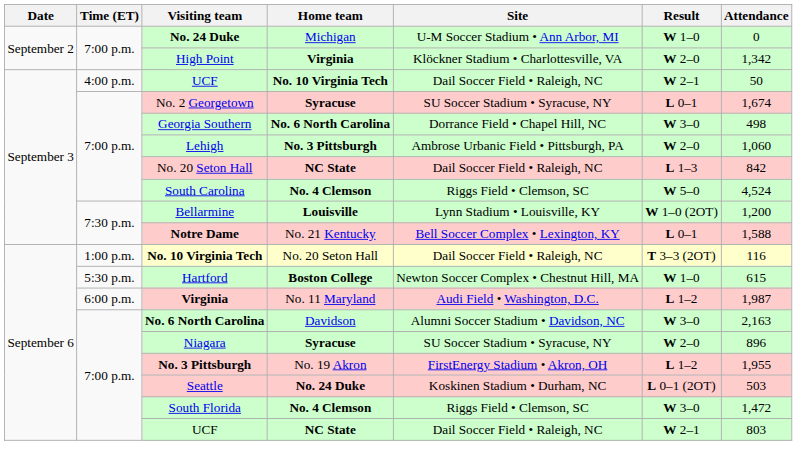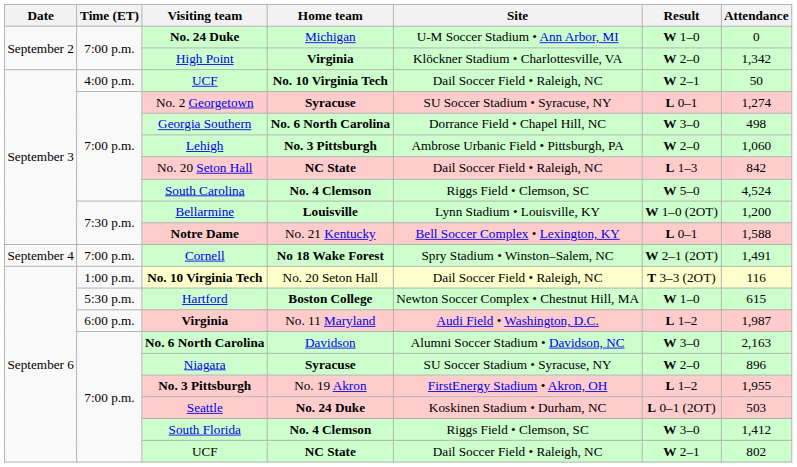No. 2 Georgetown | Attendance: 1,674 -> 1,274
+ row: September 4 | 7:00 p.m. | Cornell | No 18 Wake Forest | Spry Stadium • Winston–Salem, NC | W 2–1 (2OT) | 1,491
South Florida | Attendance: 1,472 -> 1,412
UCF / NC State | Attendance: 803 -> 802
